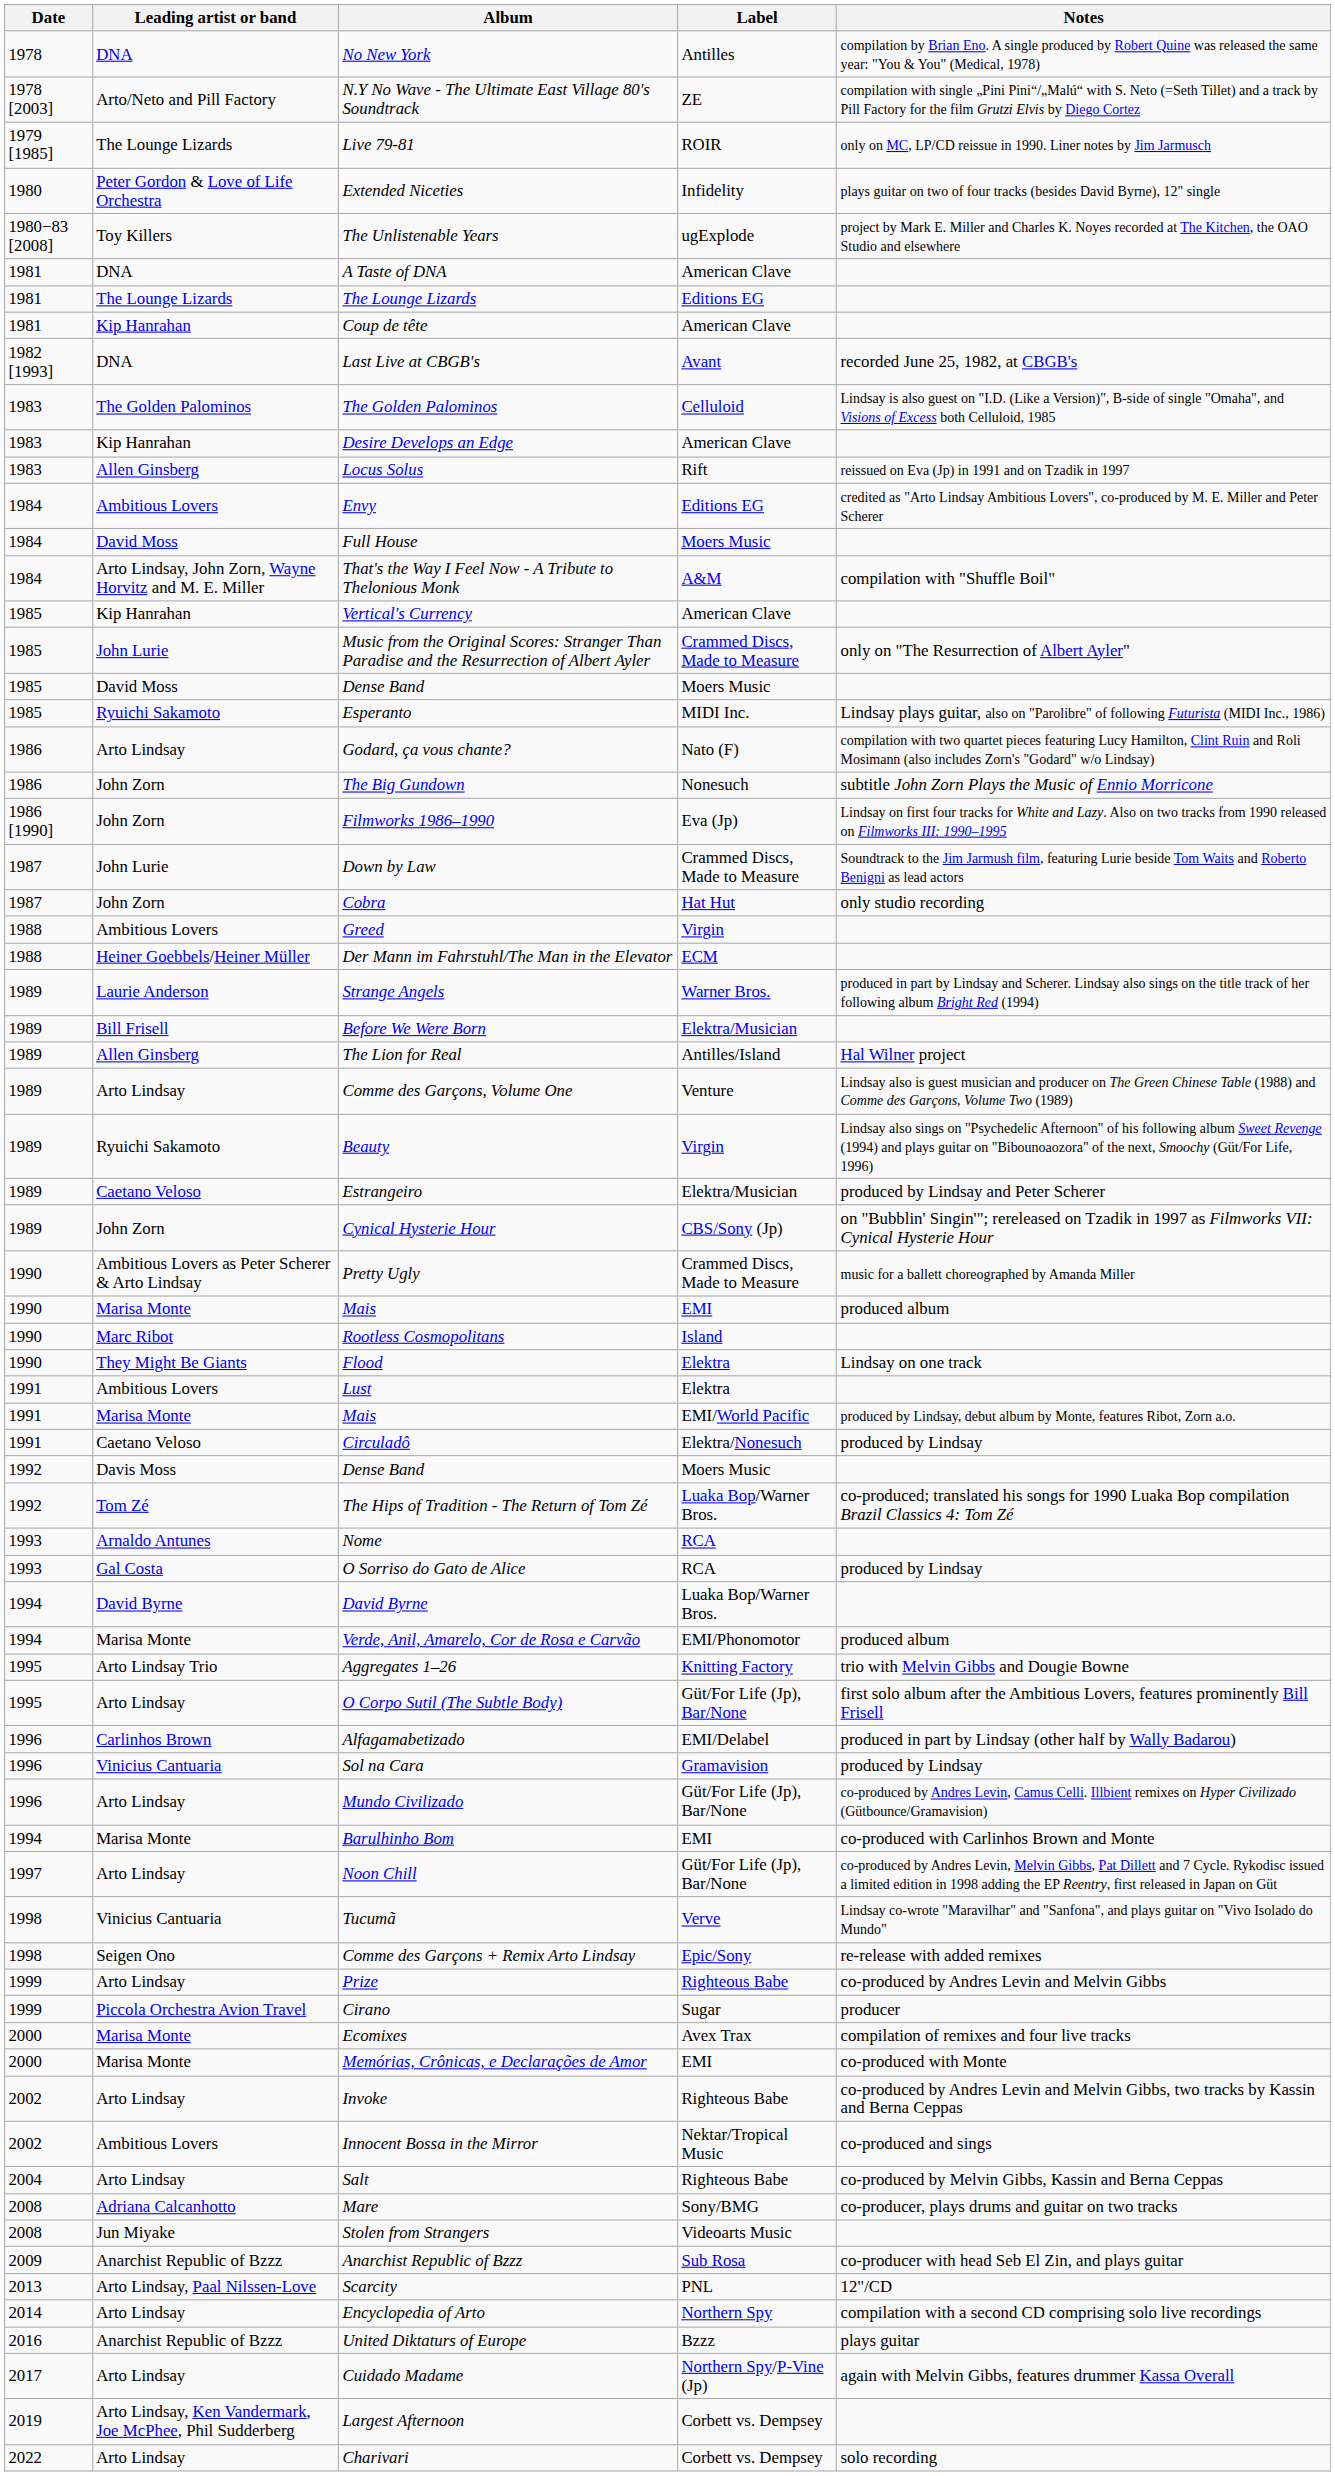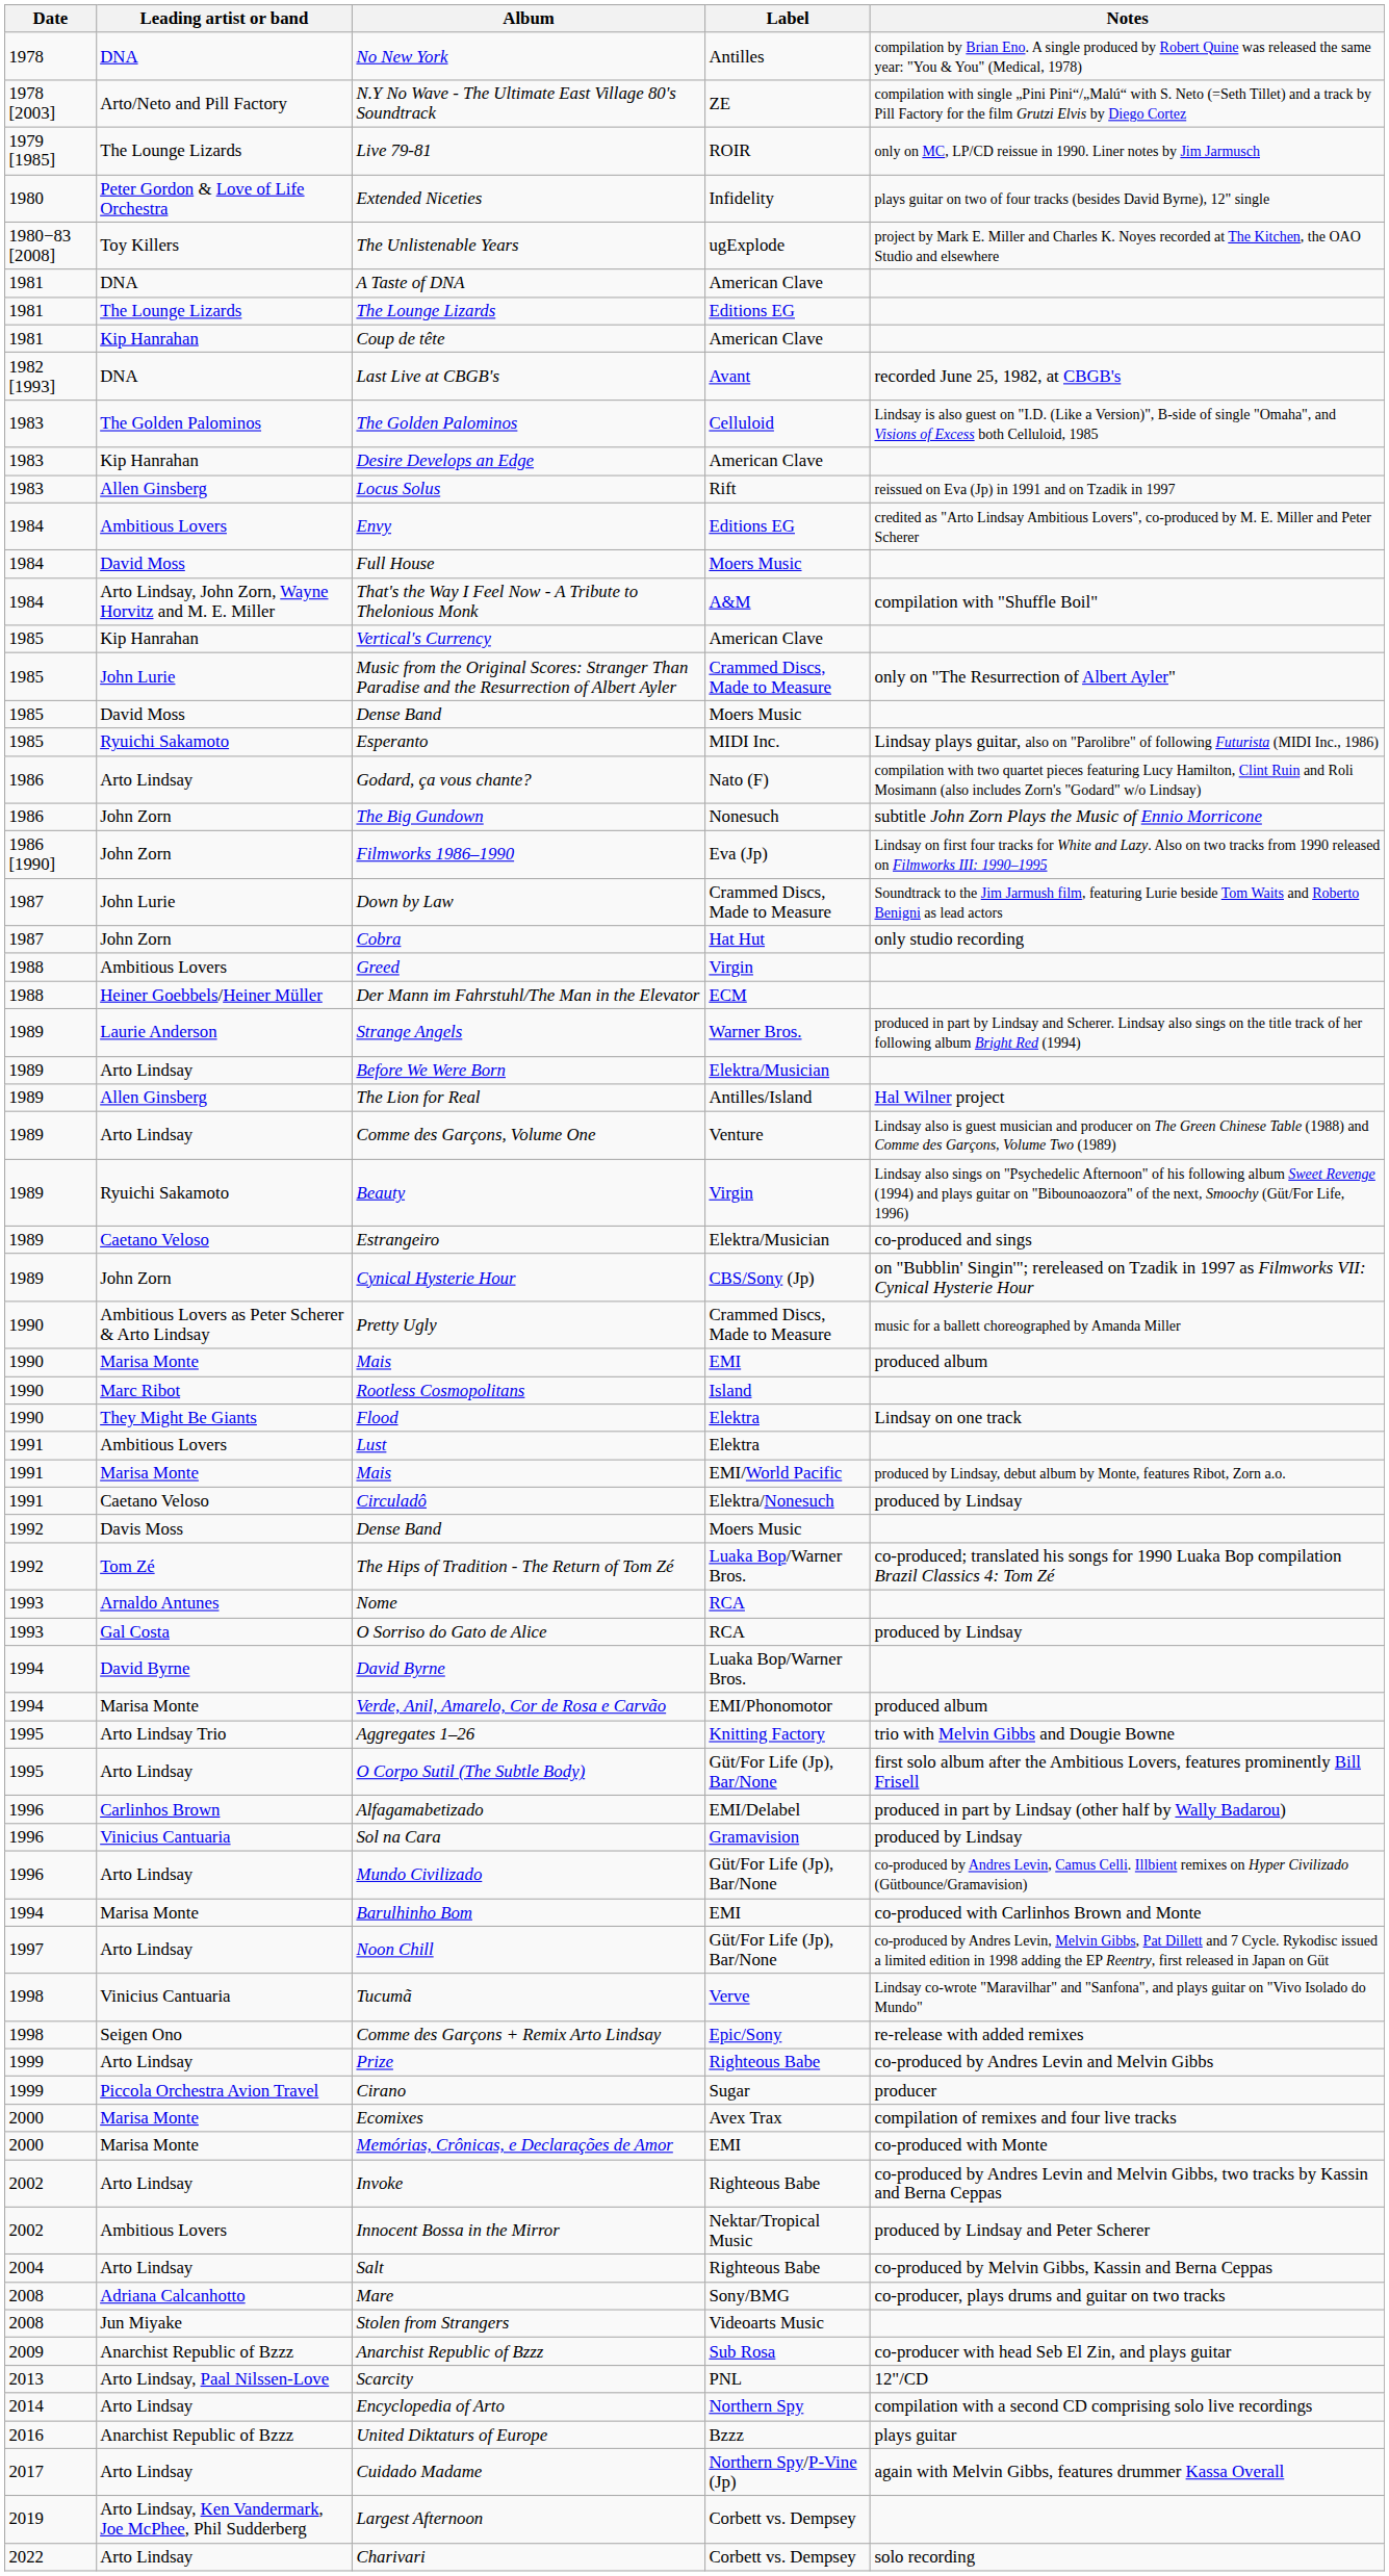Before We Were Born | Leading artist or band: Bill Frisell -> Arto Lindsay
Estrangeiro | Notes: produced by Lindsay and Peter Scherer -> co-produced and sings
Innocent Bossa in the Mirror | Notes: co-produced and sings -> produced by Lindsay and Peter Scherer
